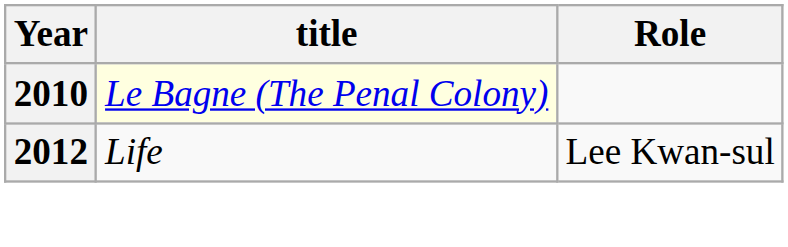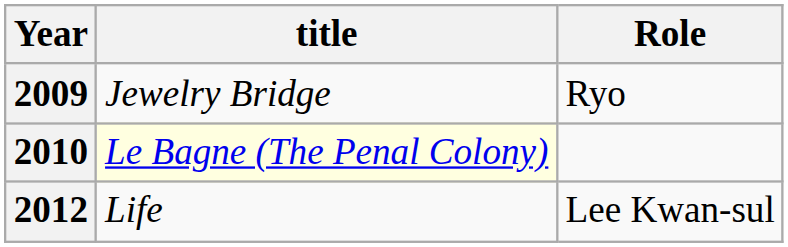+ row: 2009 | Jewelry Bridge | Ryo
